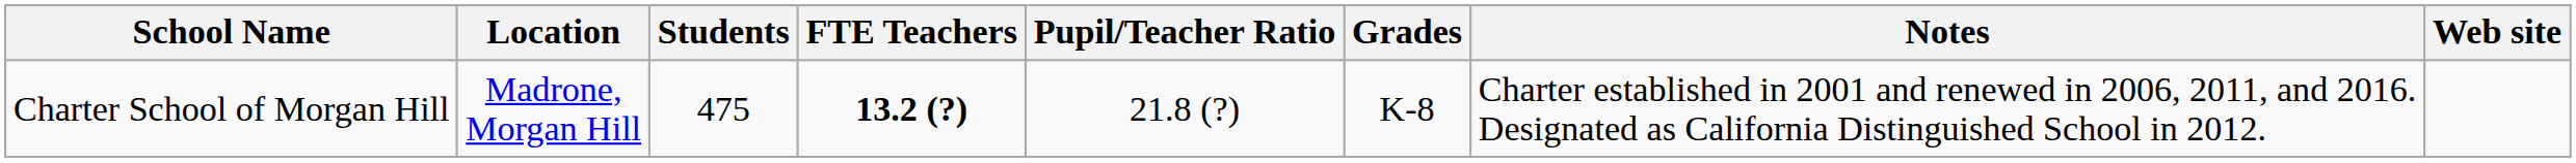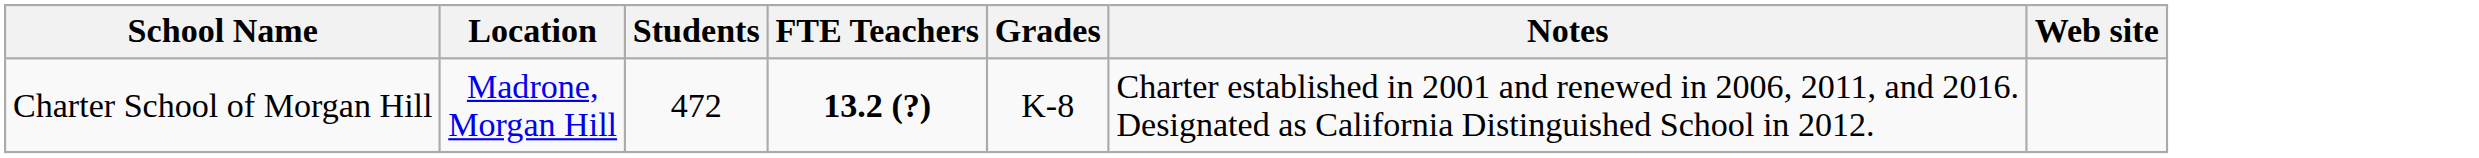- column: Pupil/Teacher Ratio | 21.8 (?)
Charter School of Morgan Hill | Students: 475 -> 472
